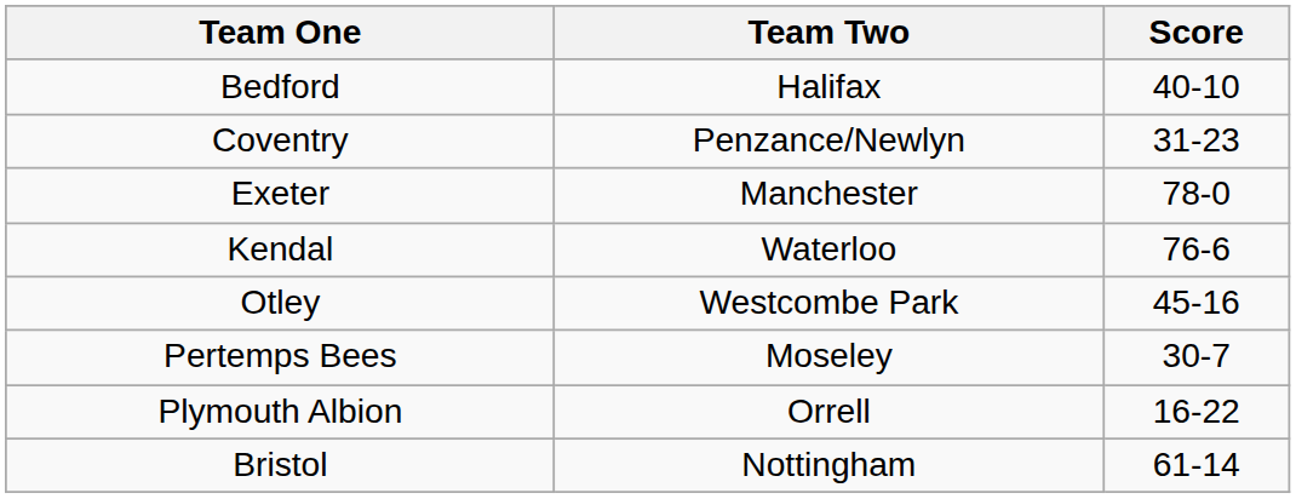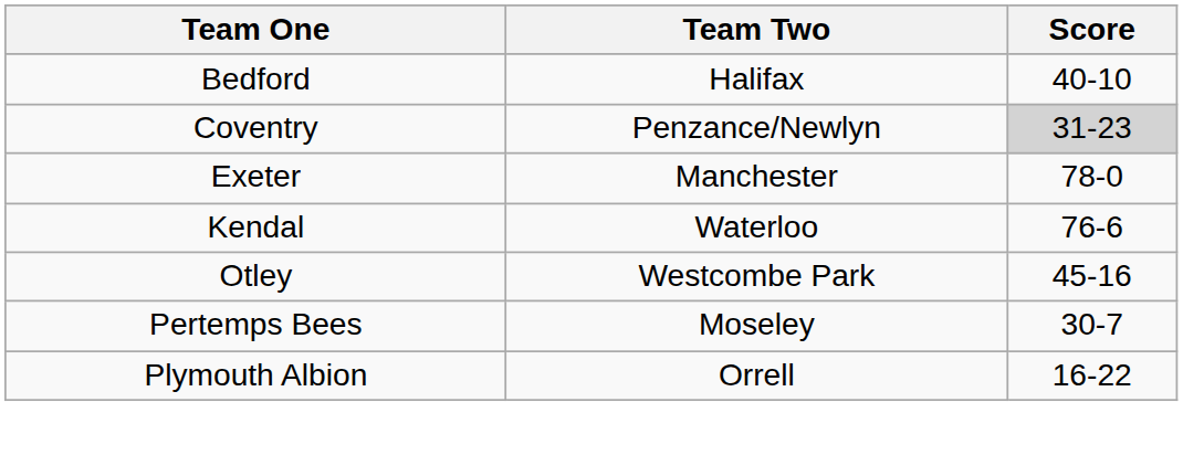Coventry | Score: no background -> lightgrey background
- row: Bristol | Nottingham | 61-14
